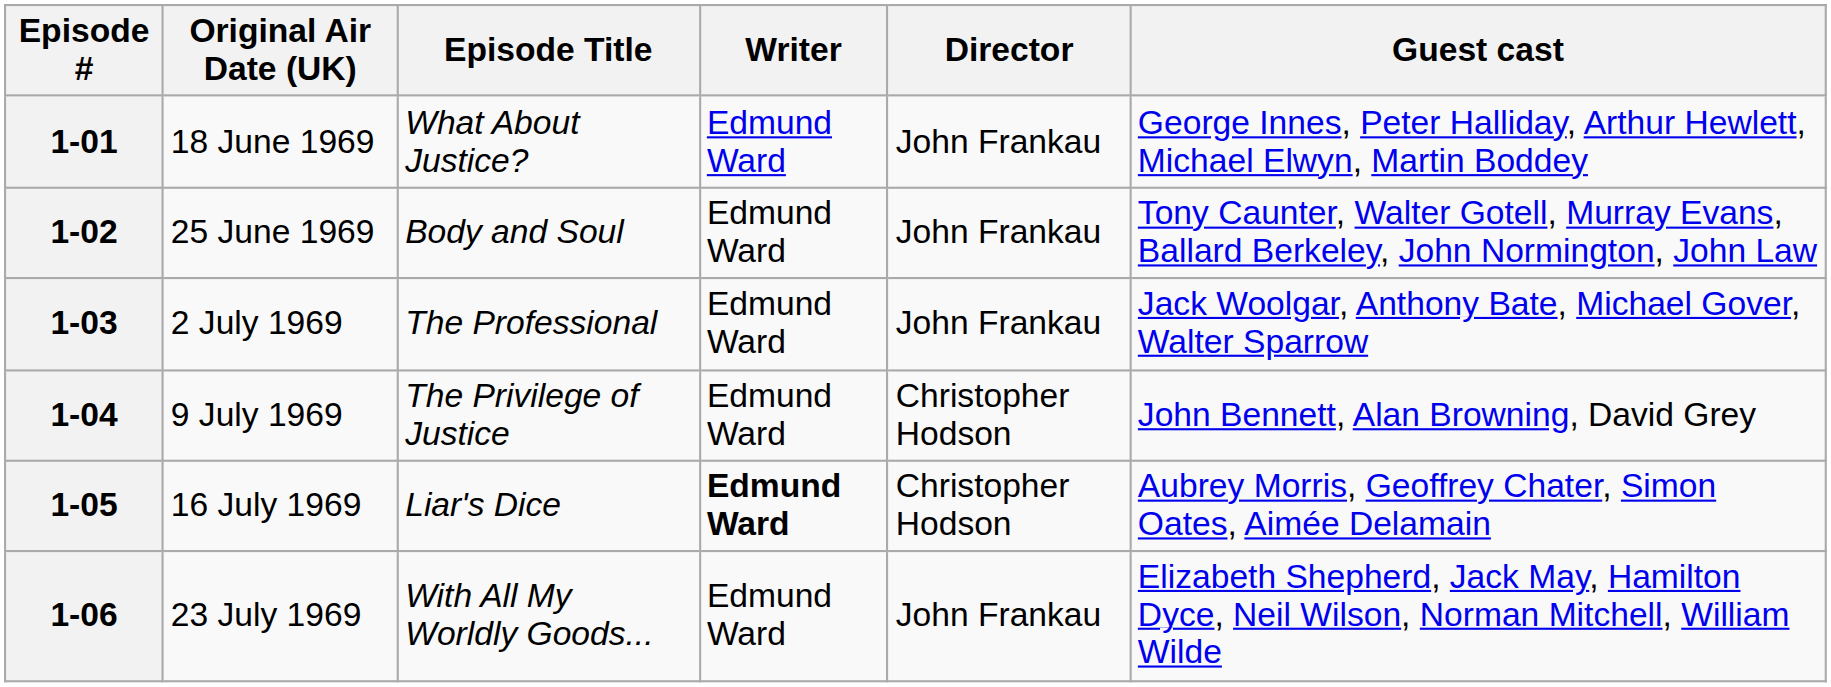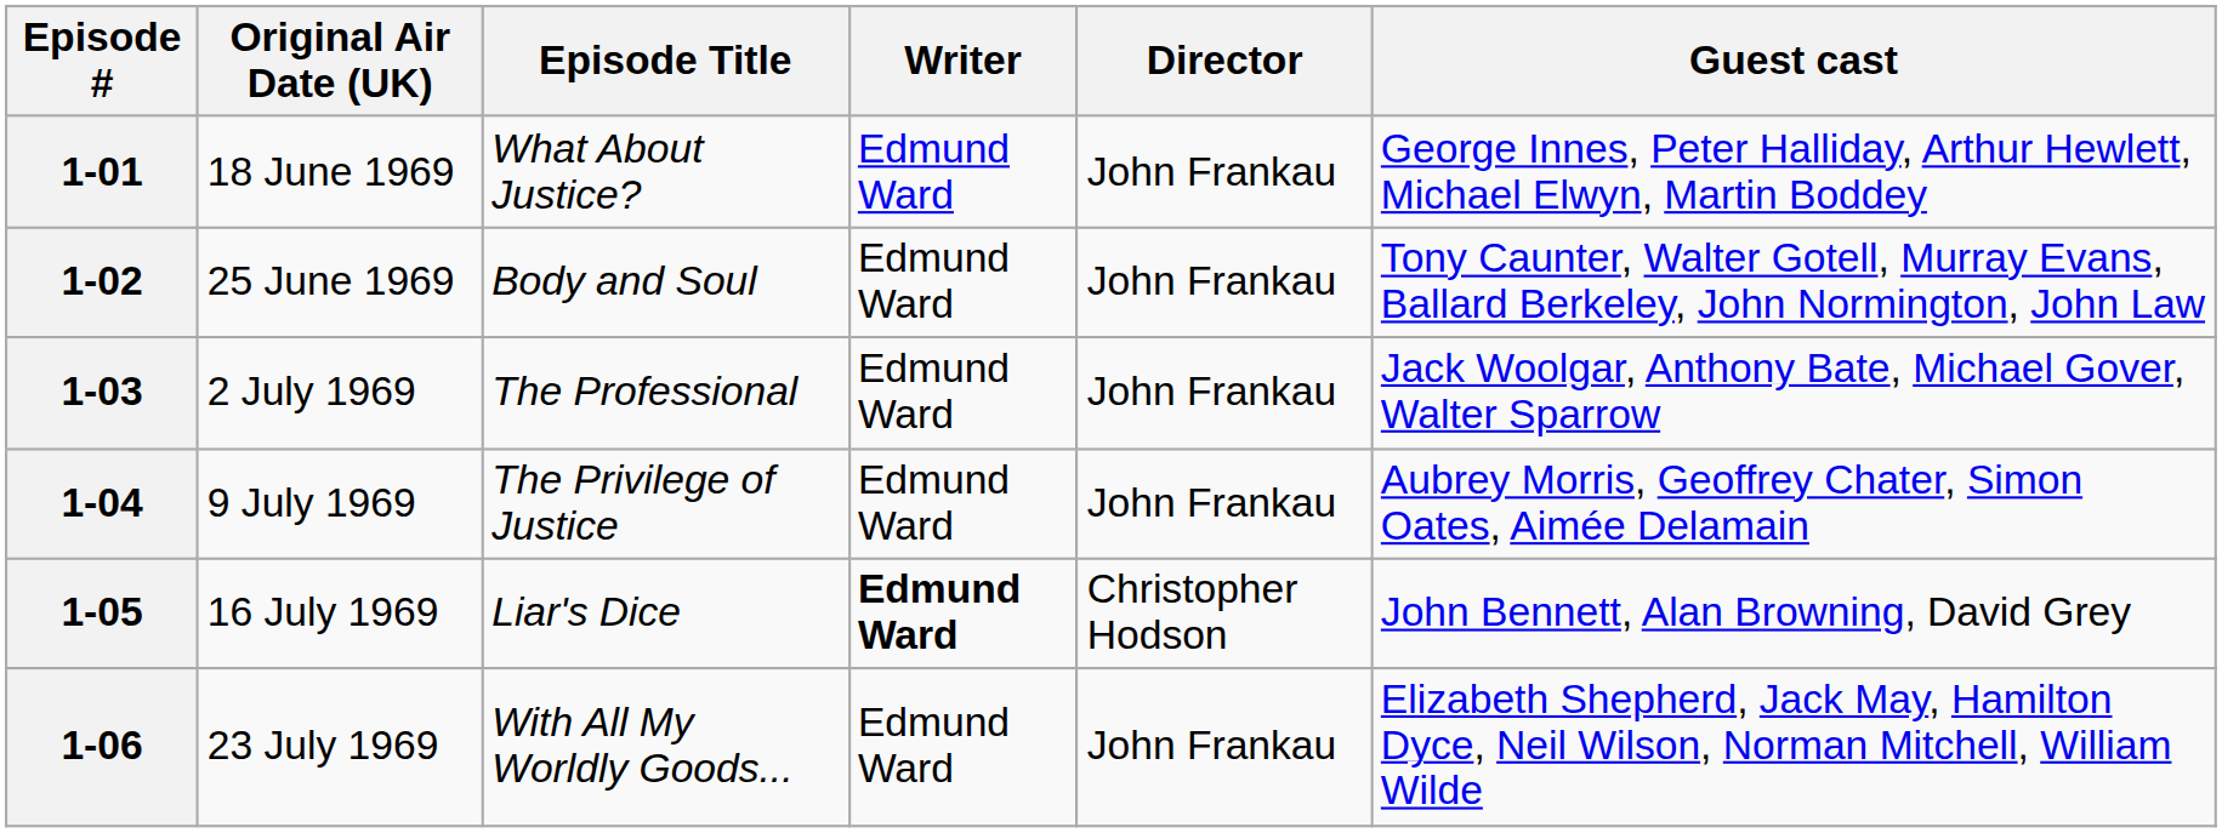1-04 | Director: Christopher Hodson -> John Frankau
1-04 | Guest cast: John Bennett, Alan Browning, David Grey -> Aubrey Morris, Geoffrey Chater, Simon Oates, Aimée Delamain
1-05 | Guest cast: Aubrey Morris, Geoffrey Chater, Simon Oates, Aimée Delamain -> John Bennett, Alan Browning, David Grey
